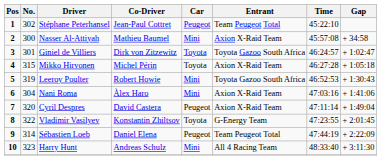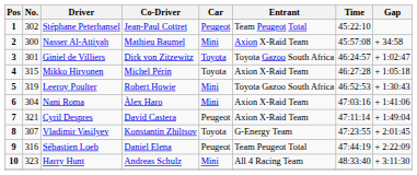Cyril Despres | No.: 320 -> 321
Vladimir Vasilyev | No.: 322 -> 307
Sébastien Loeb | No.: 314 -> 316
